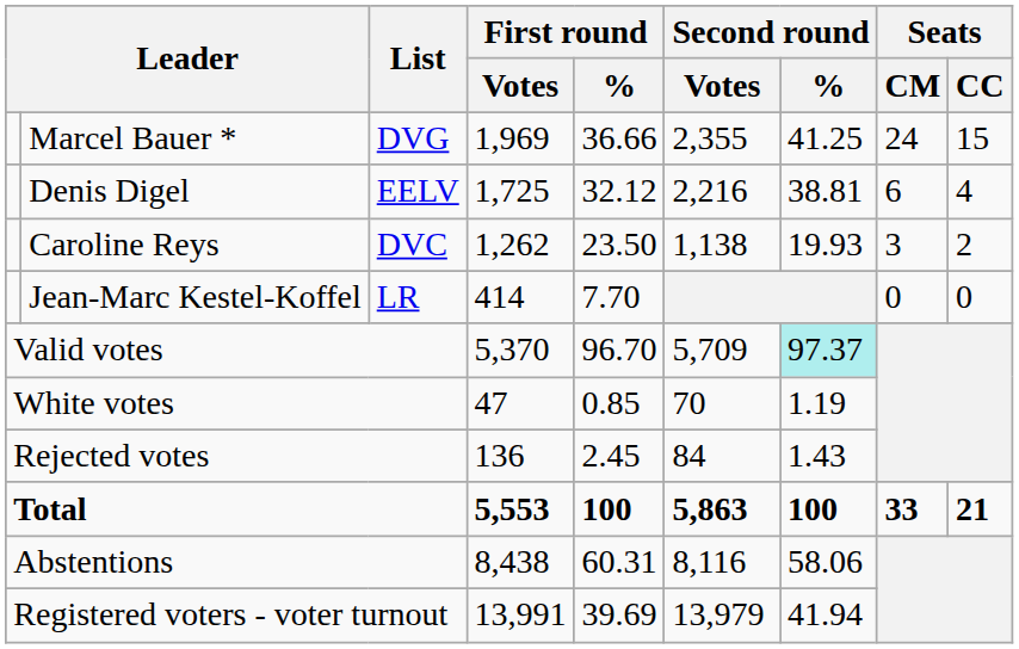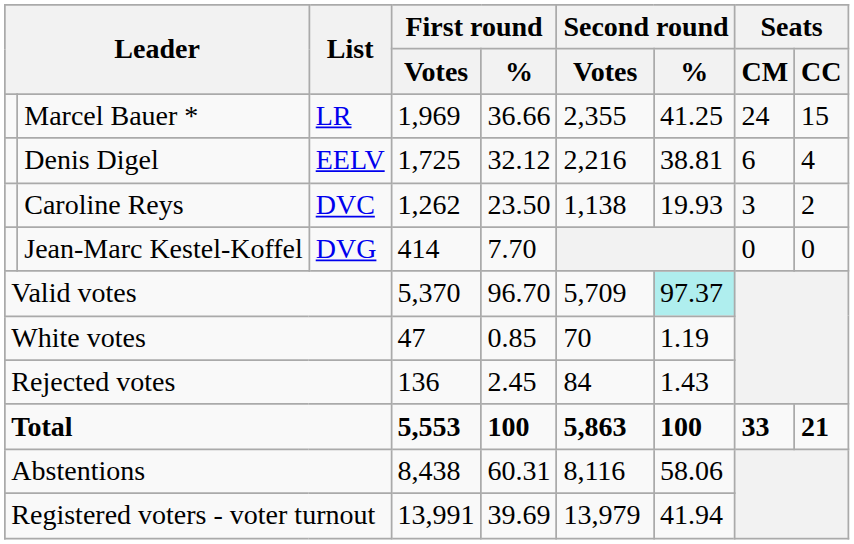Marcel Bauer * | List: DVG -> LR
Jean-Marc Kestel-Koffel | List: LR -> DVG
